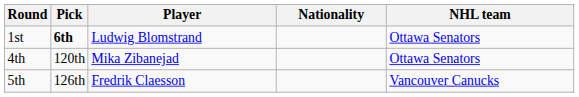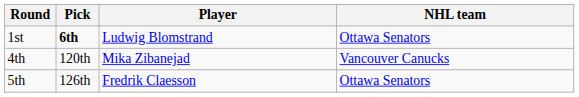- column: Nationality
4th | NHL team: Ottawa Senators -> Vancouver Canucks
5th | NHL team: Vancouver Canucks -> Ottawa Senators
